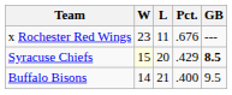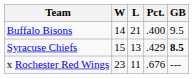rows swapped: x Rochester Red Wings <-> Buffalo Bisons
Syracuse Chiefs | W: lightyellow background -> no background
Syracuse Chiefs | L: 20 -> 13
